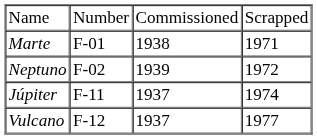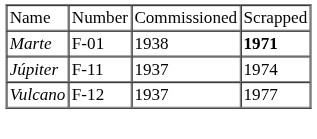Marte | column 4: normal -> bold
- row: Neptuno | F-02 | 1939 | 1972
